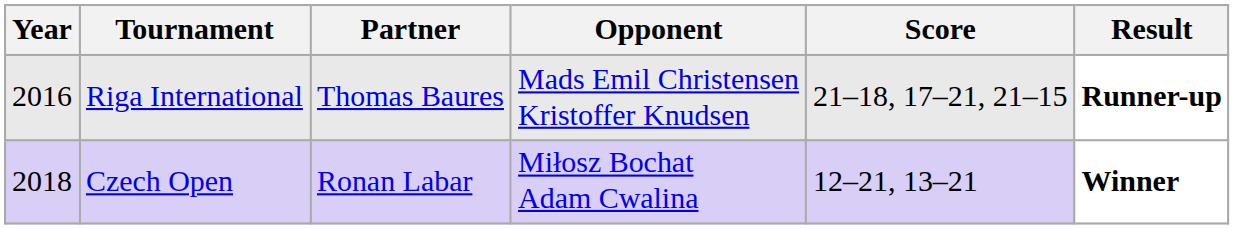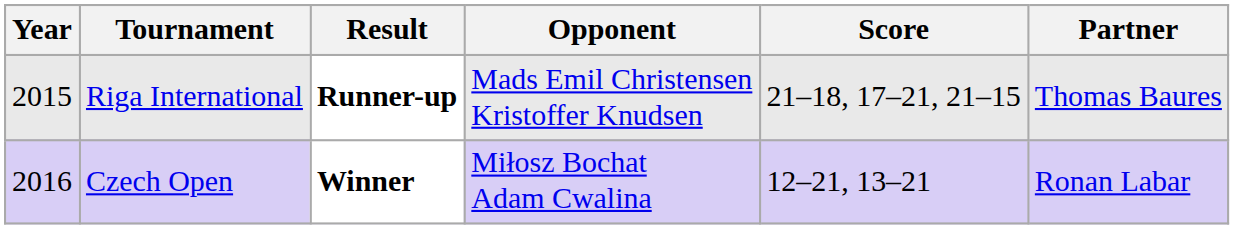columns swapped: Partner <-> Result
Riga International | Year: 2016 -> 2015
Czech Open | Year: 2018 -> 2016
